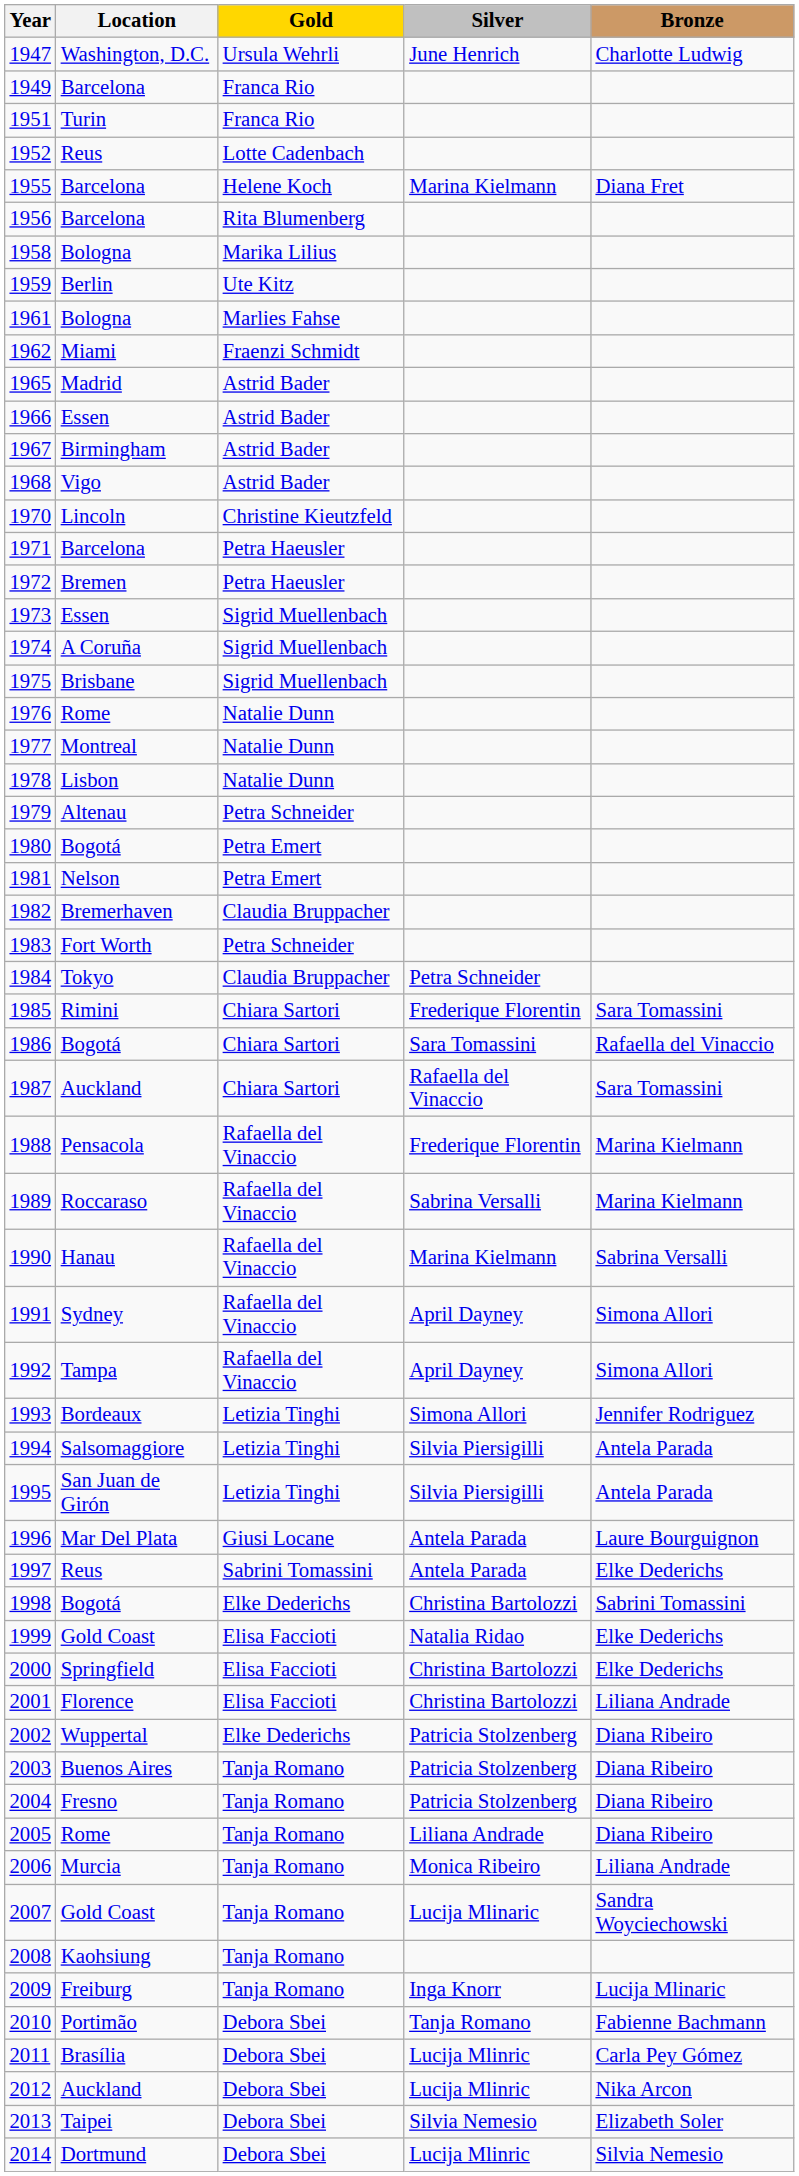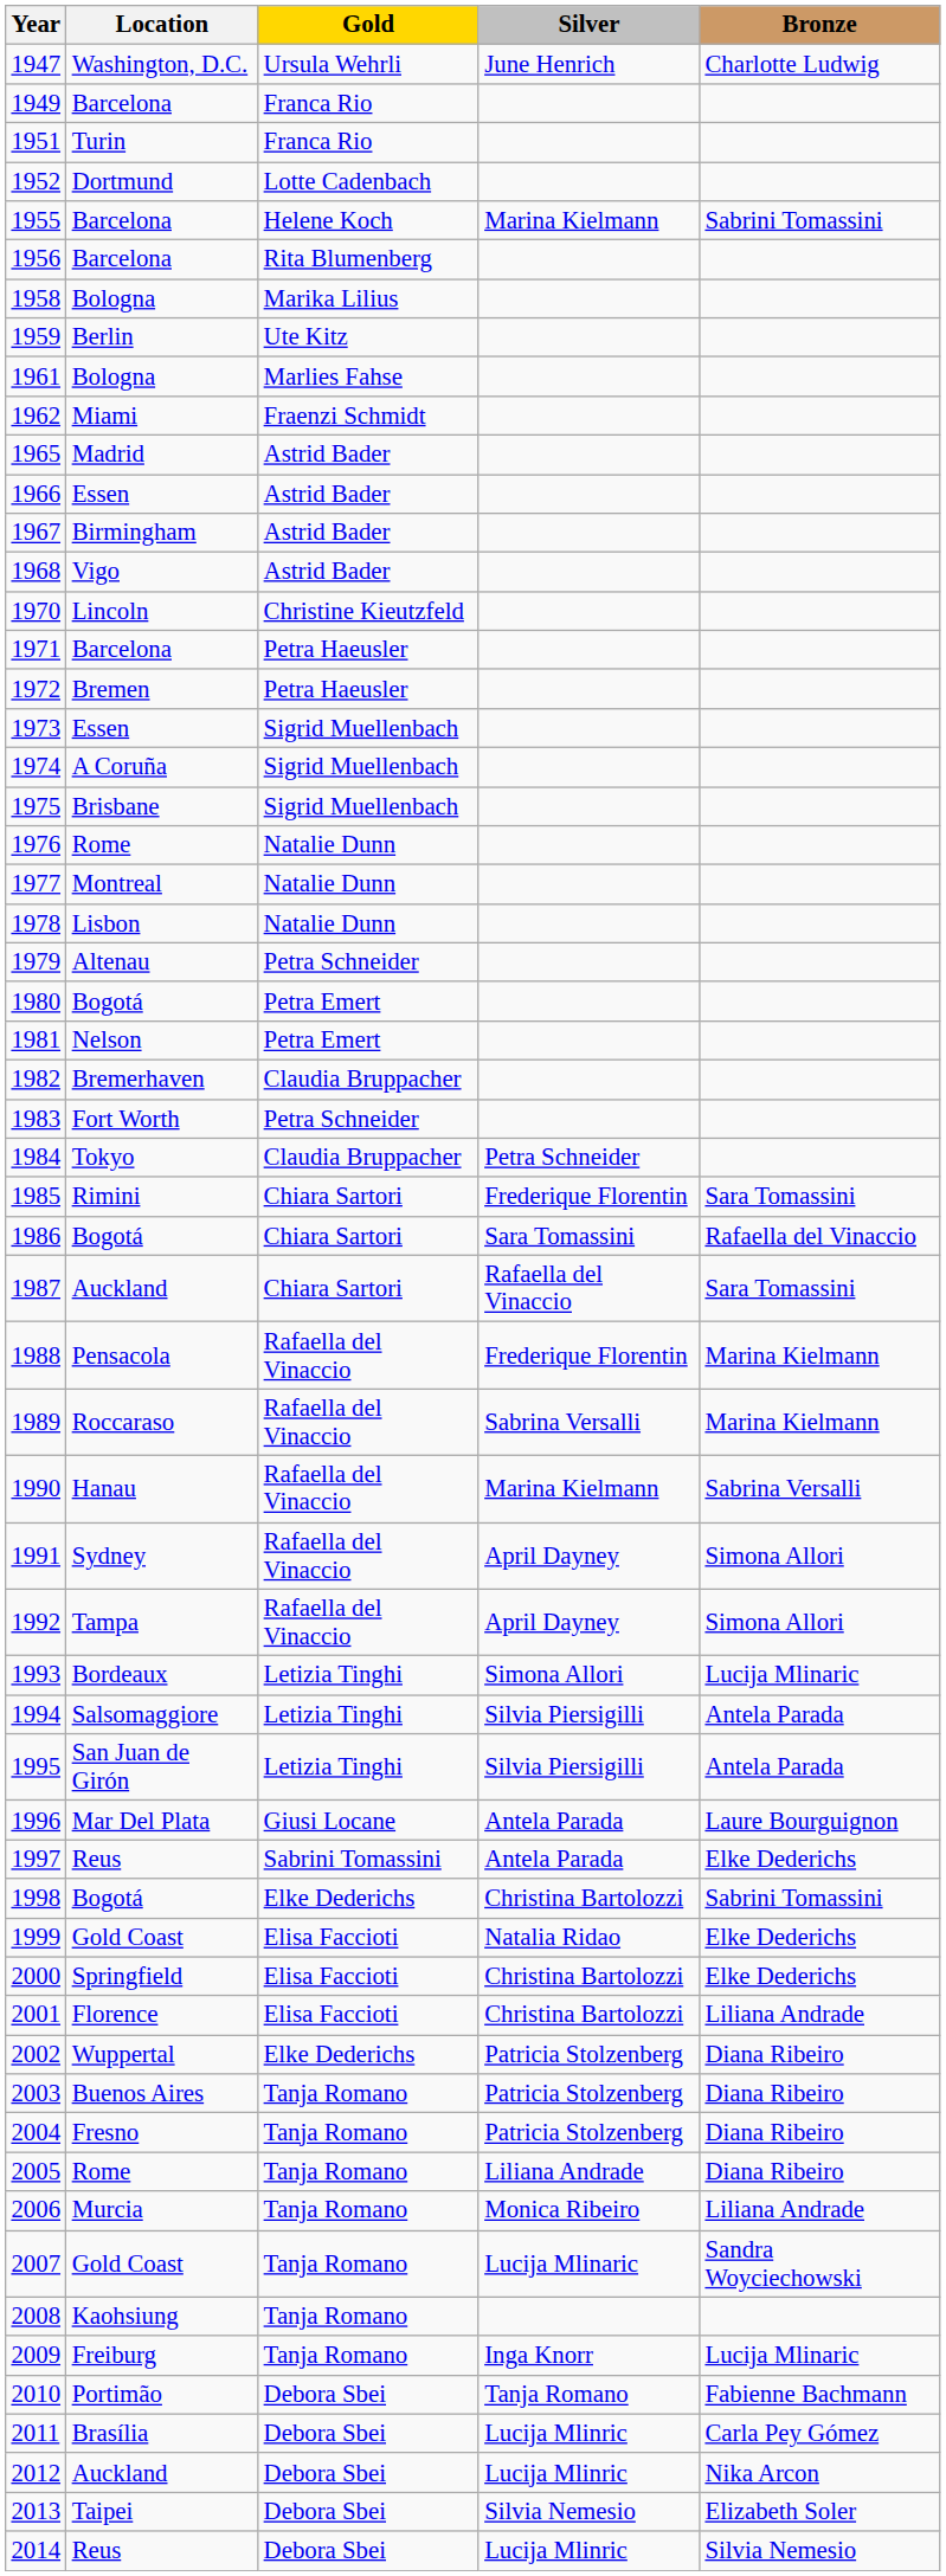1952 | Location: Reus -> Dortmund
1955 | Bronze: Diana Fret -> Sabrini Tomassini
1993 | Bronze: Jennifer Rodriguez -> Lucija Mlinaric
2014 | Location: Dortmund -> Reus
